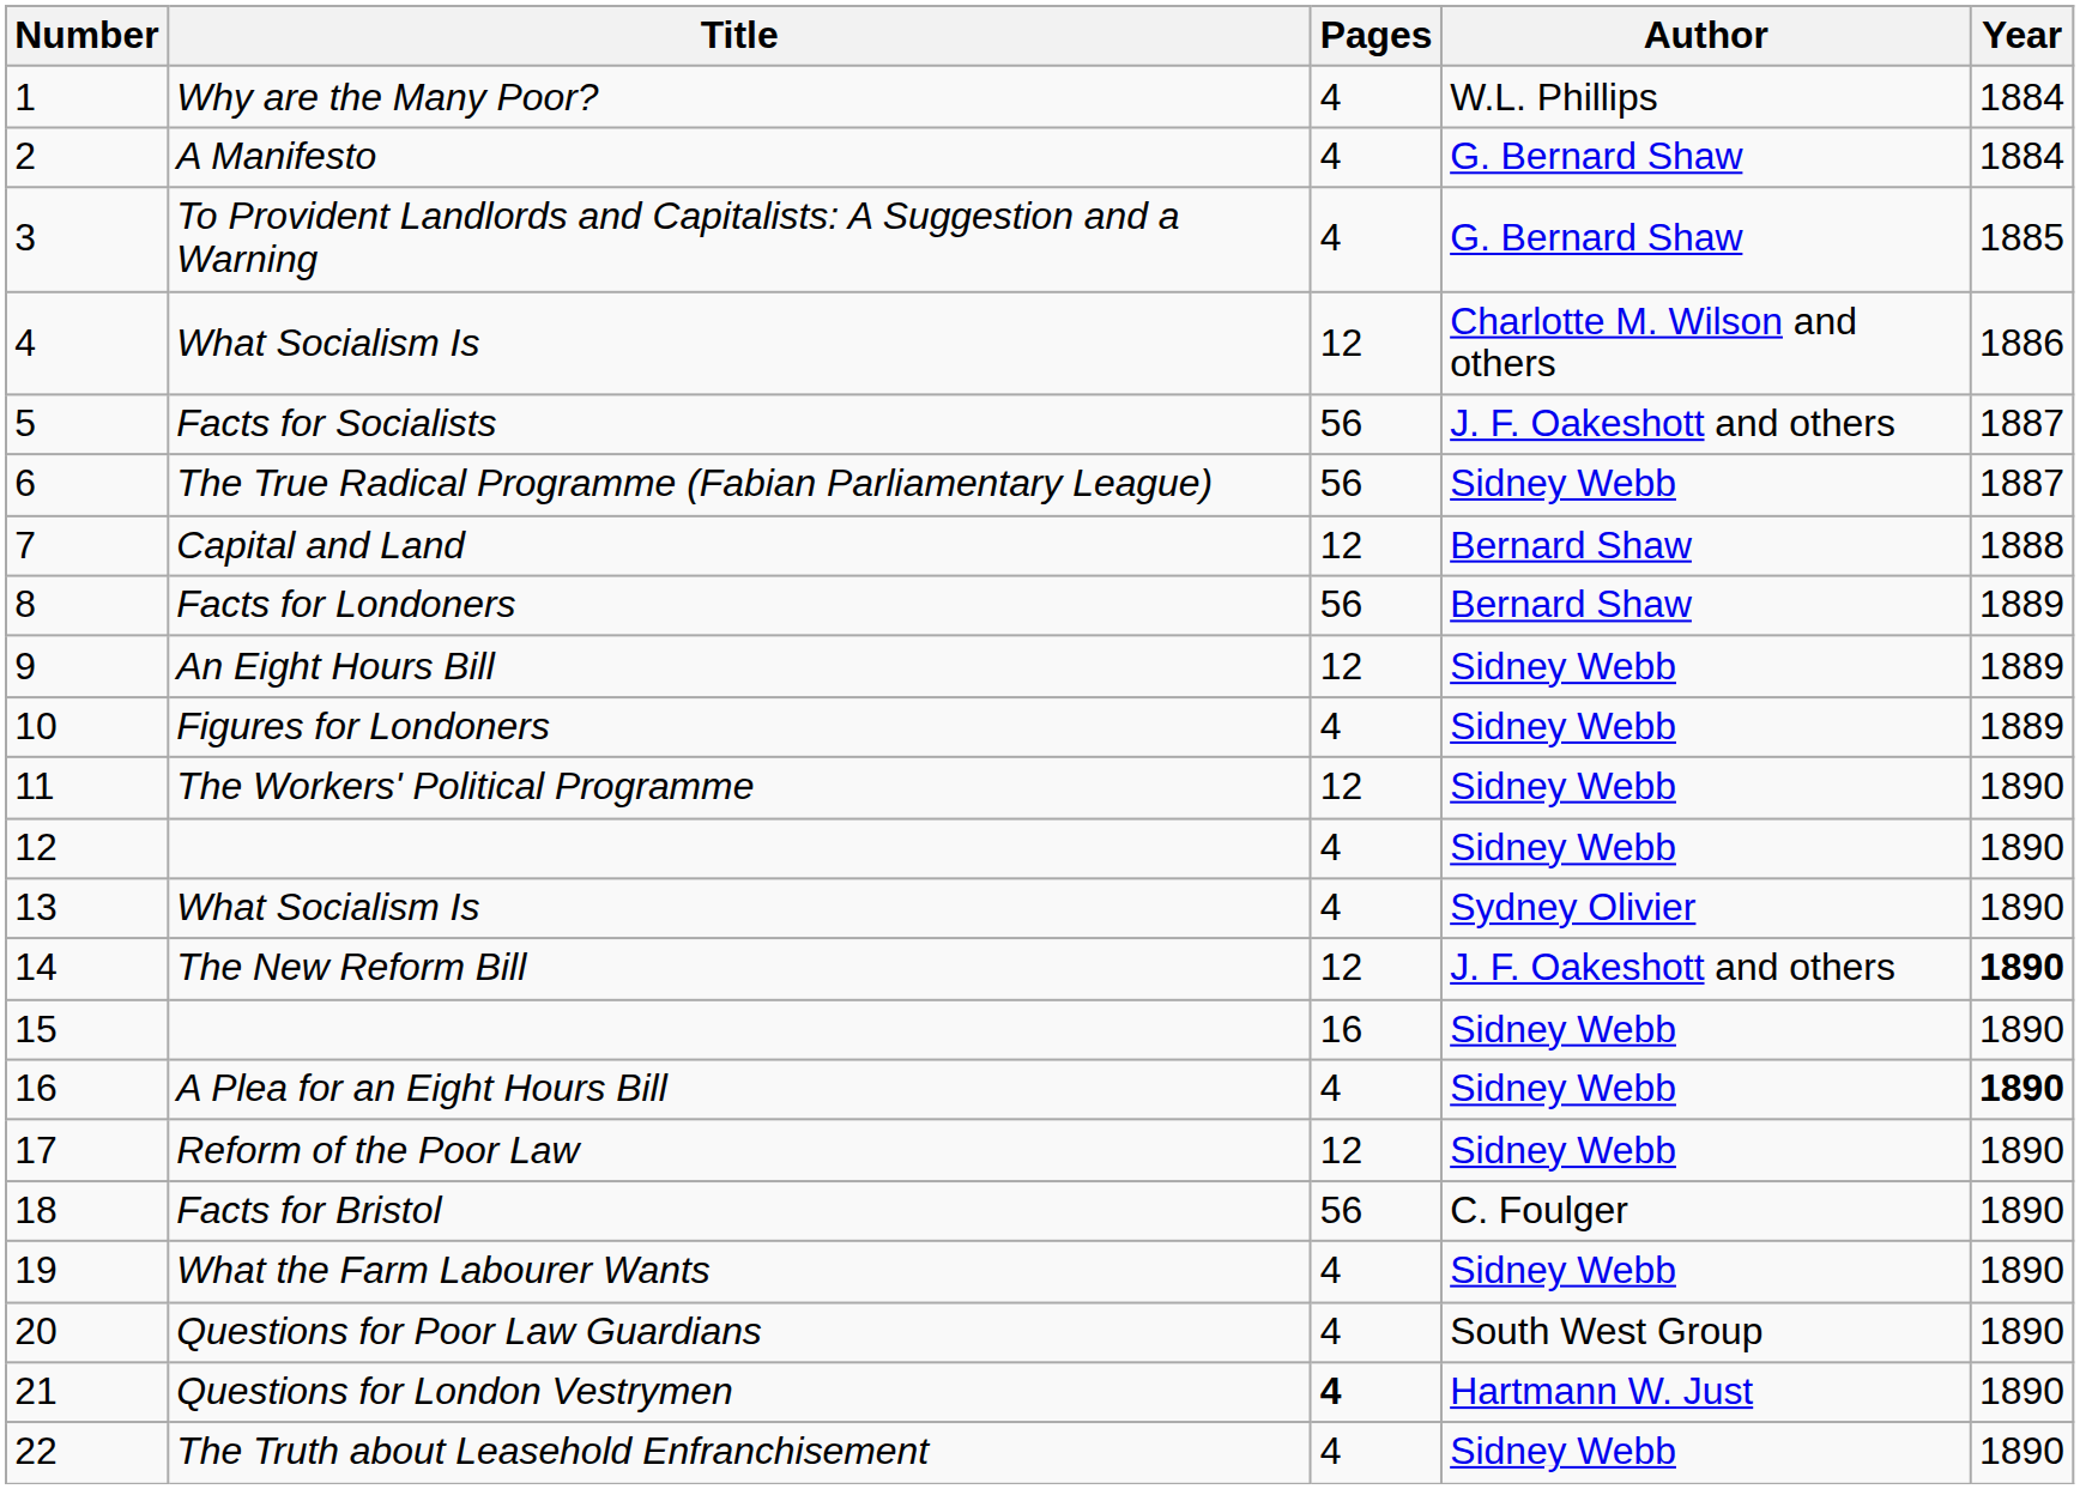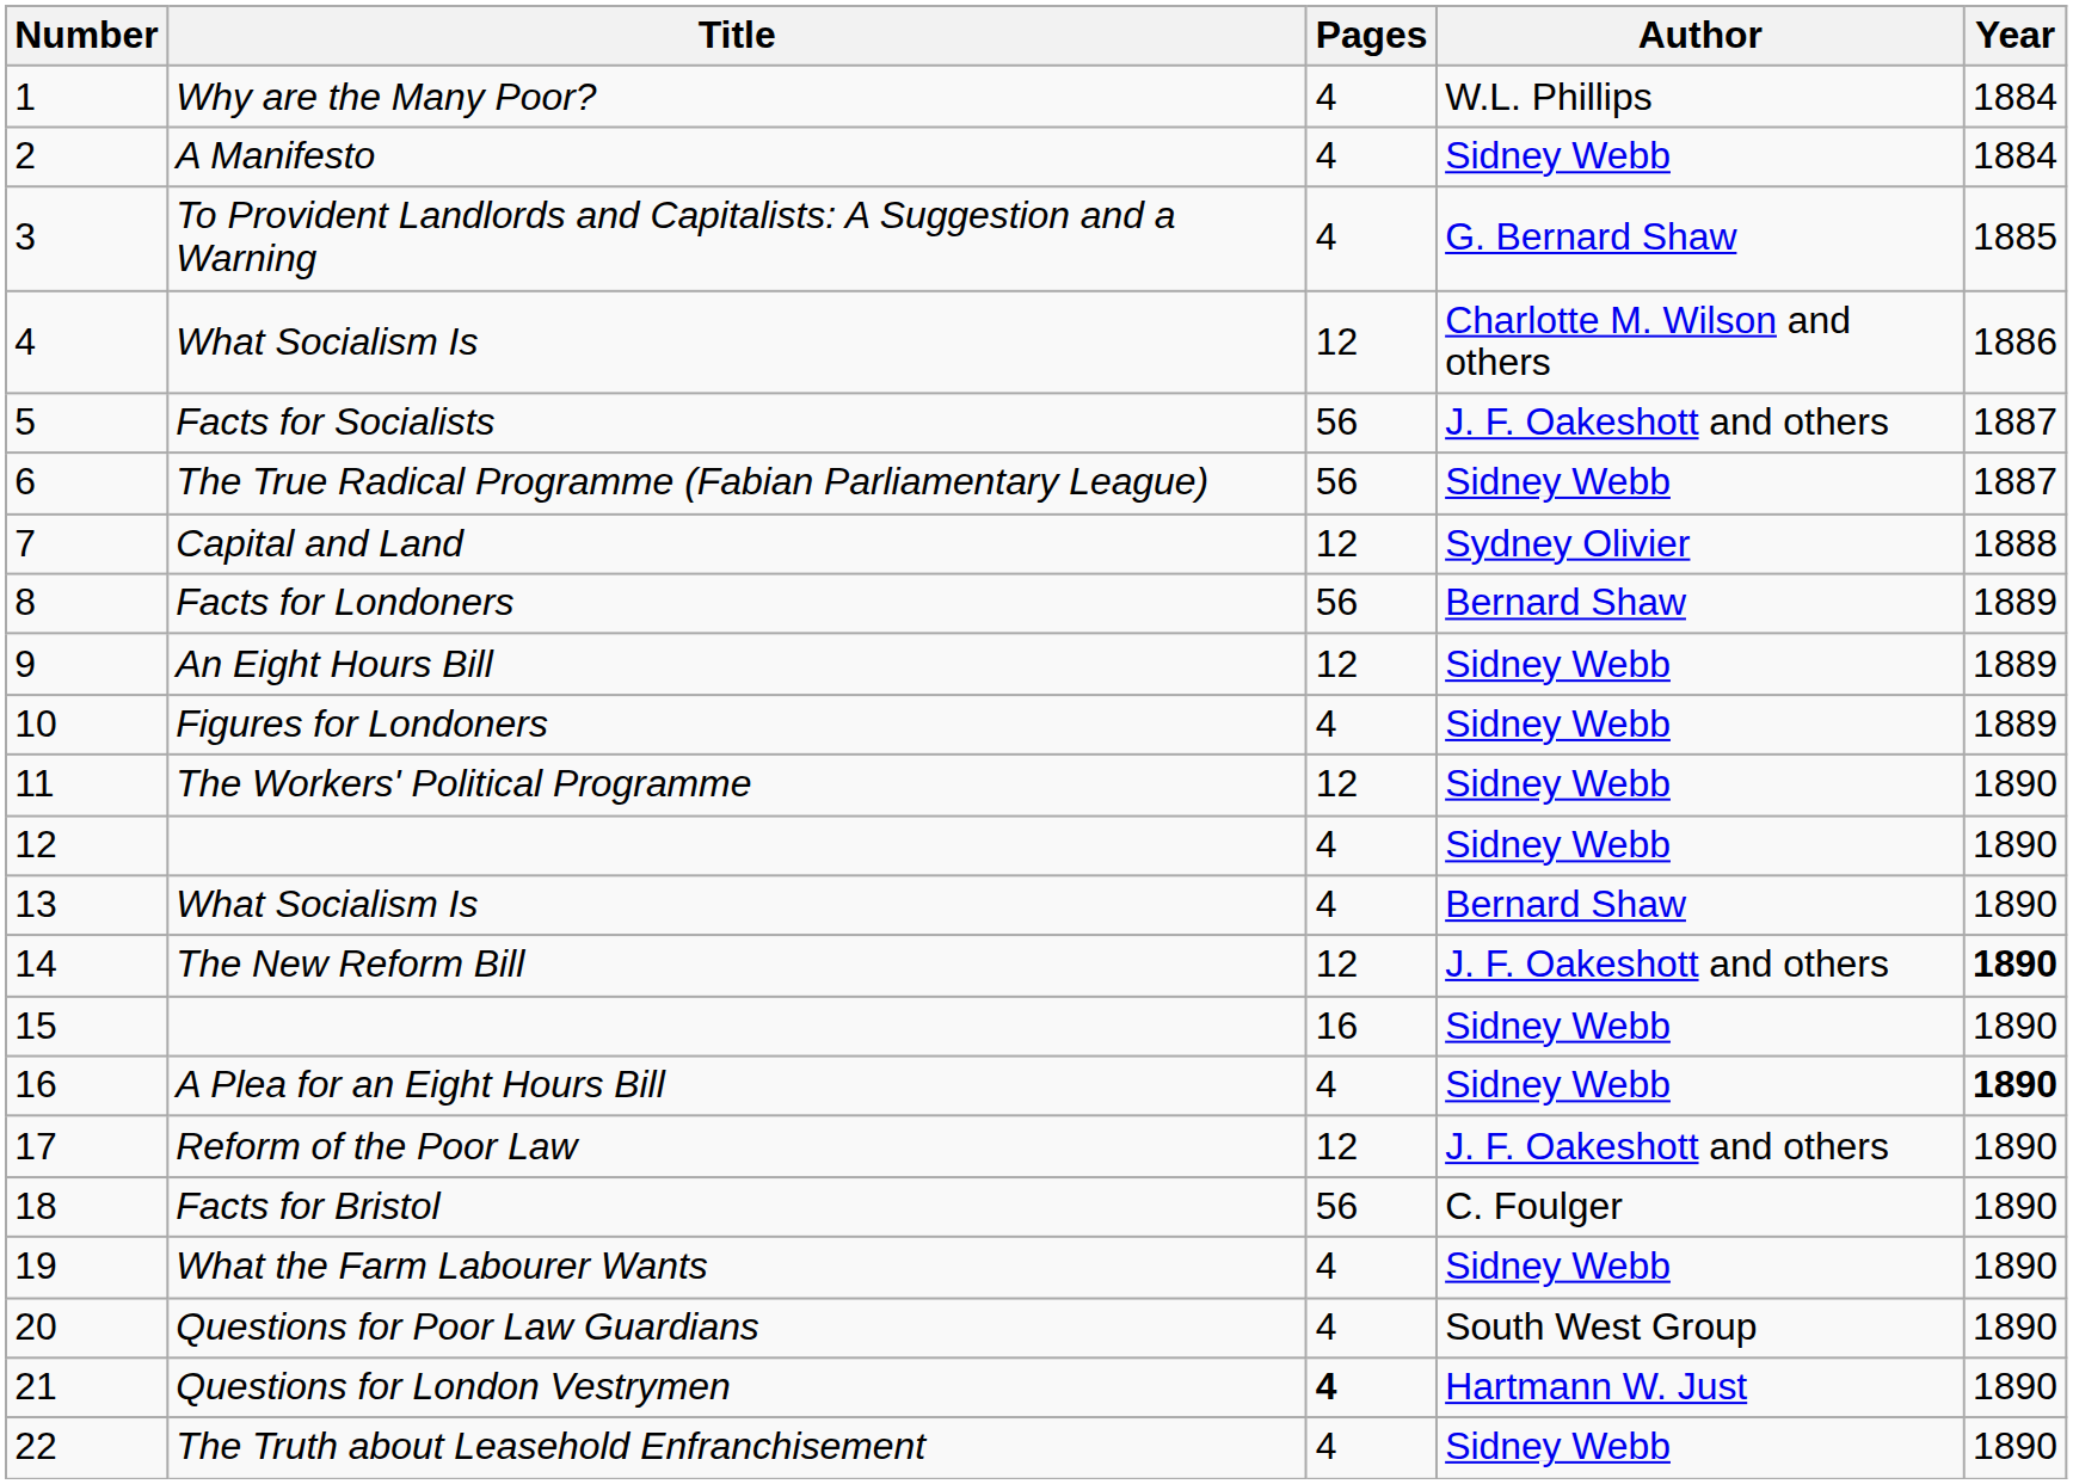A Manifesto | Author: G. Bernard Shaw -> Sidney Webb
Capital and Land | Author: Bernard Shaw -> Sydney Olivier
13 / What Socialism Is | Author: Sydney Olivier -> Bernard Shaw
Reform of the Poor Law | Author: Sidney Webb -> J. F. Oakeshott and others
